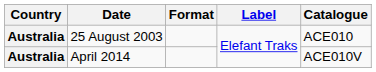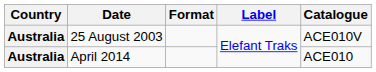25 August 2003 | Catalogue: ACE010 -> ACE010V
April 2014 | Catalogue: ACE010V -> ACE010
